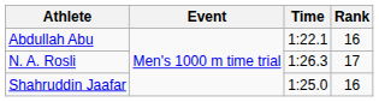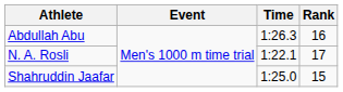Abdullah Abu | Time: 1:22.1 -> 1:26.3
N. A. Rosli | Time: 1:26.3 -> 1:22.1
Shahruddin Jaafar | Rank: 16 -> 15
